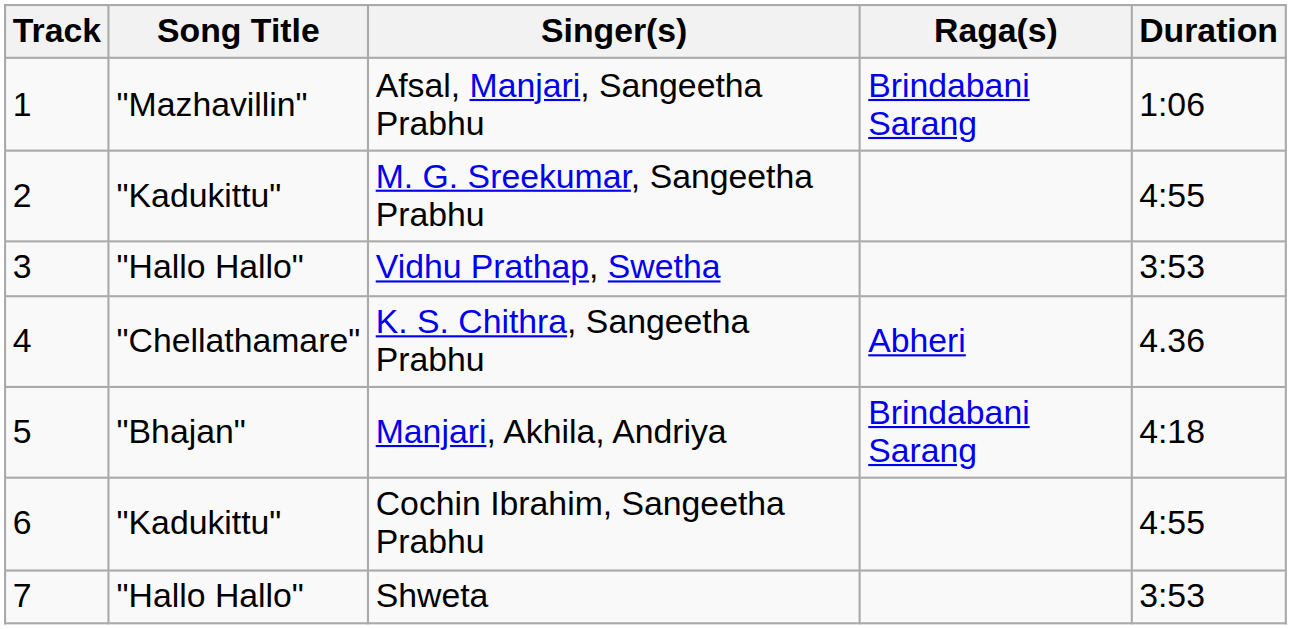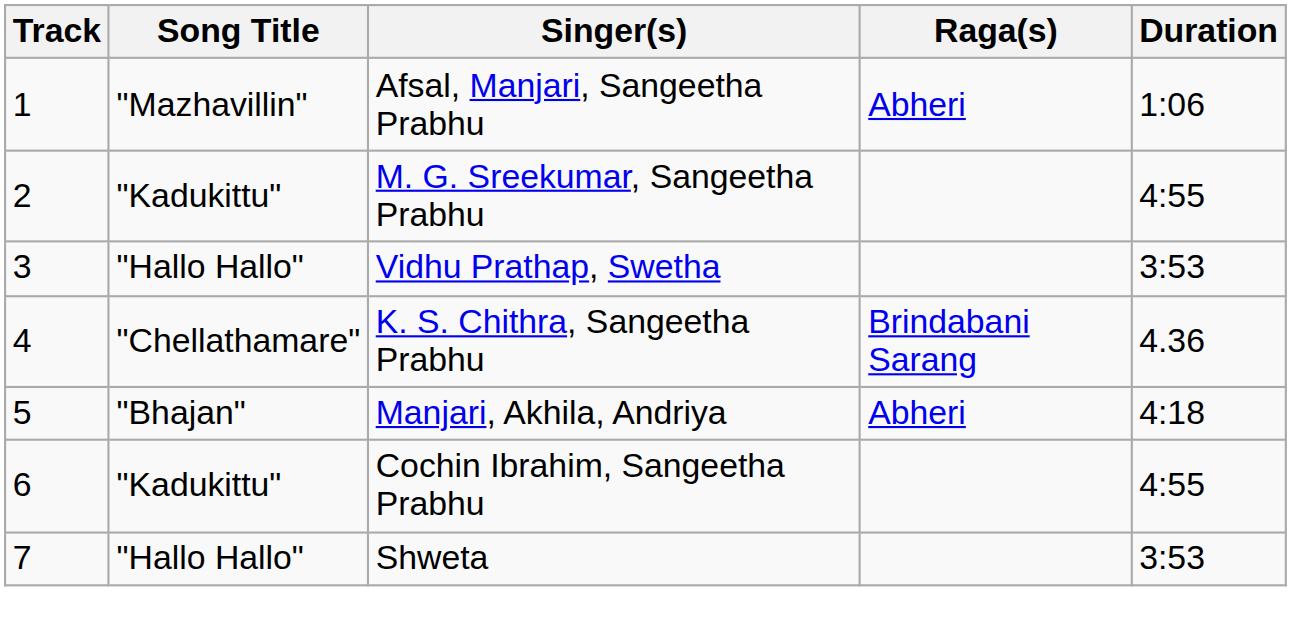Afsal, Manjari, Sangeetha Prabhu | Raga(s): Brindabani Sarang -> Abheri
K. S. Chithra, Sangeetha Prabhu | Raga(s): Abheri -> Brindabani Sarang
Manjari, Akhila, Andriya | Raga(s): Brindabani Sarang -> Abheri
